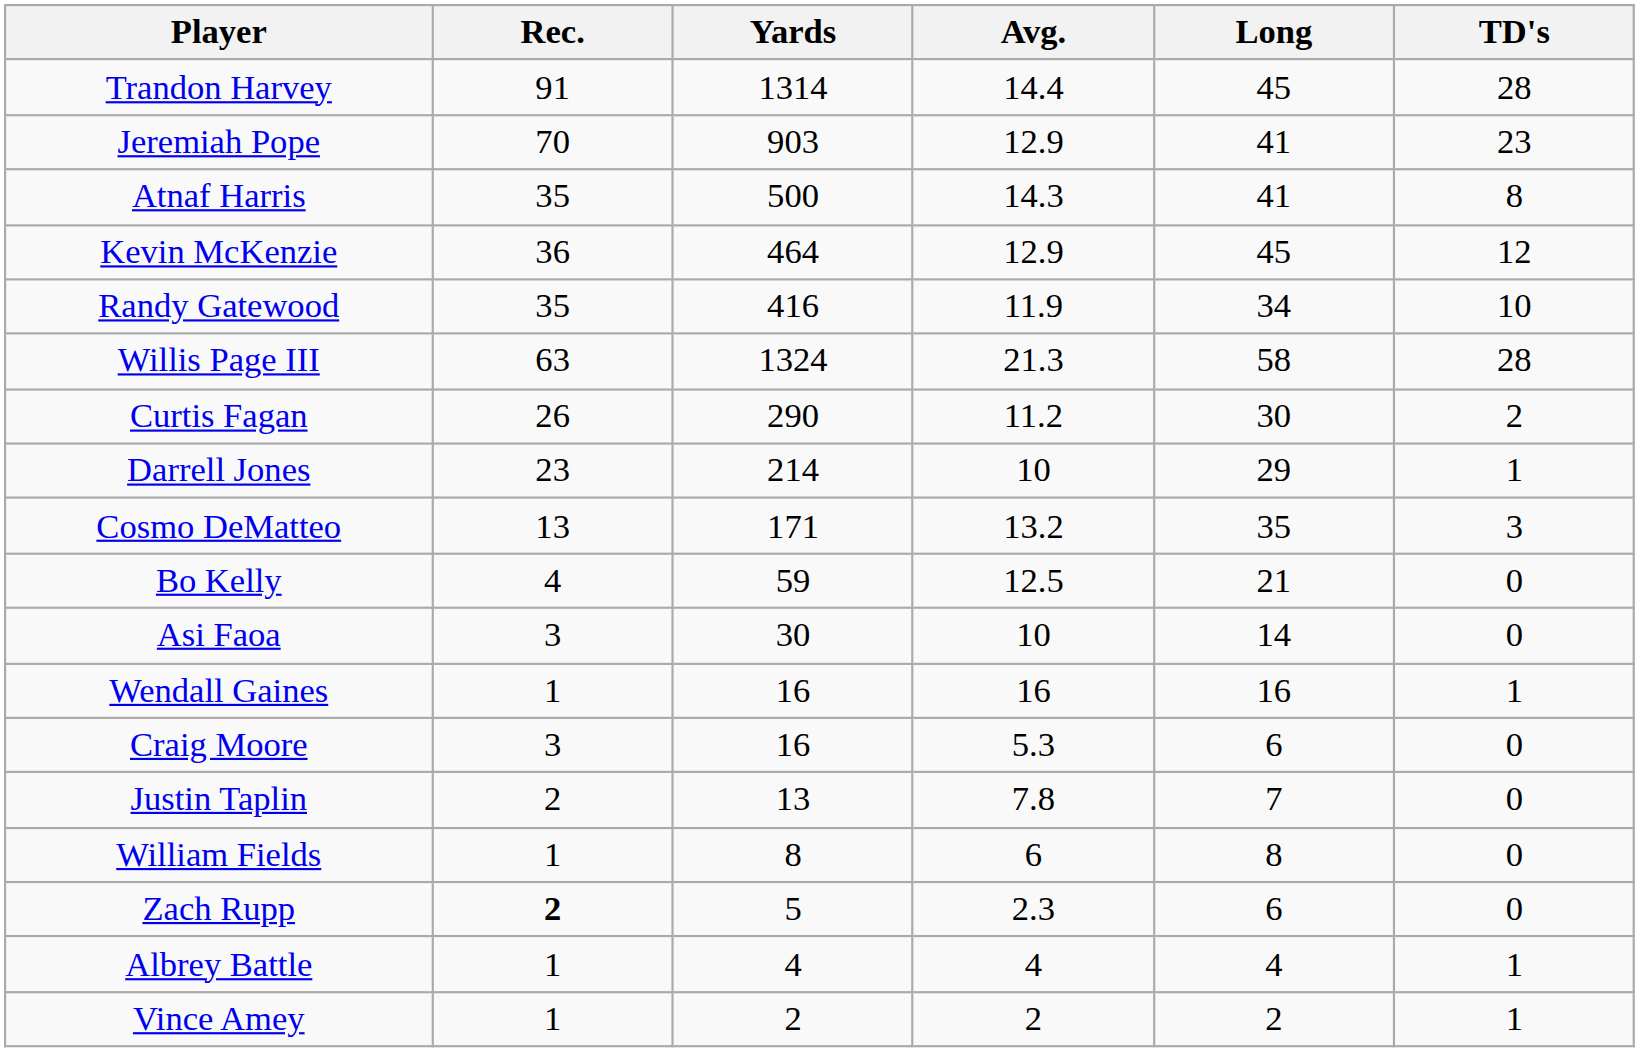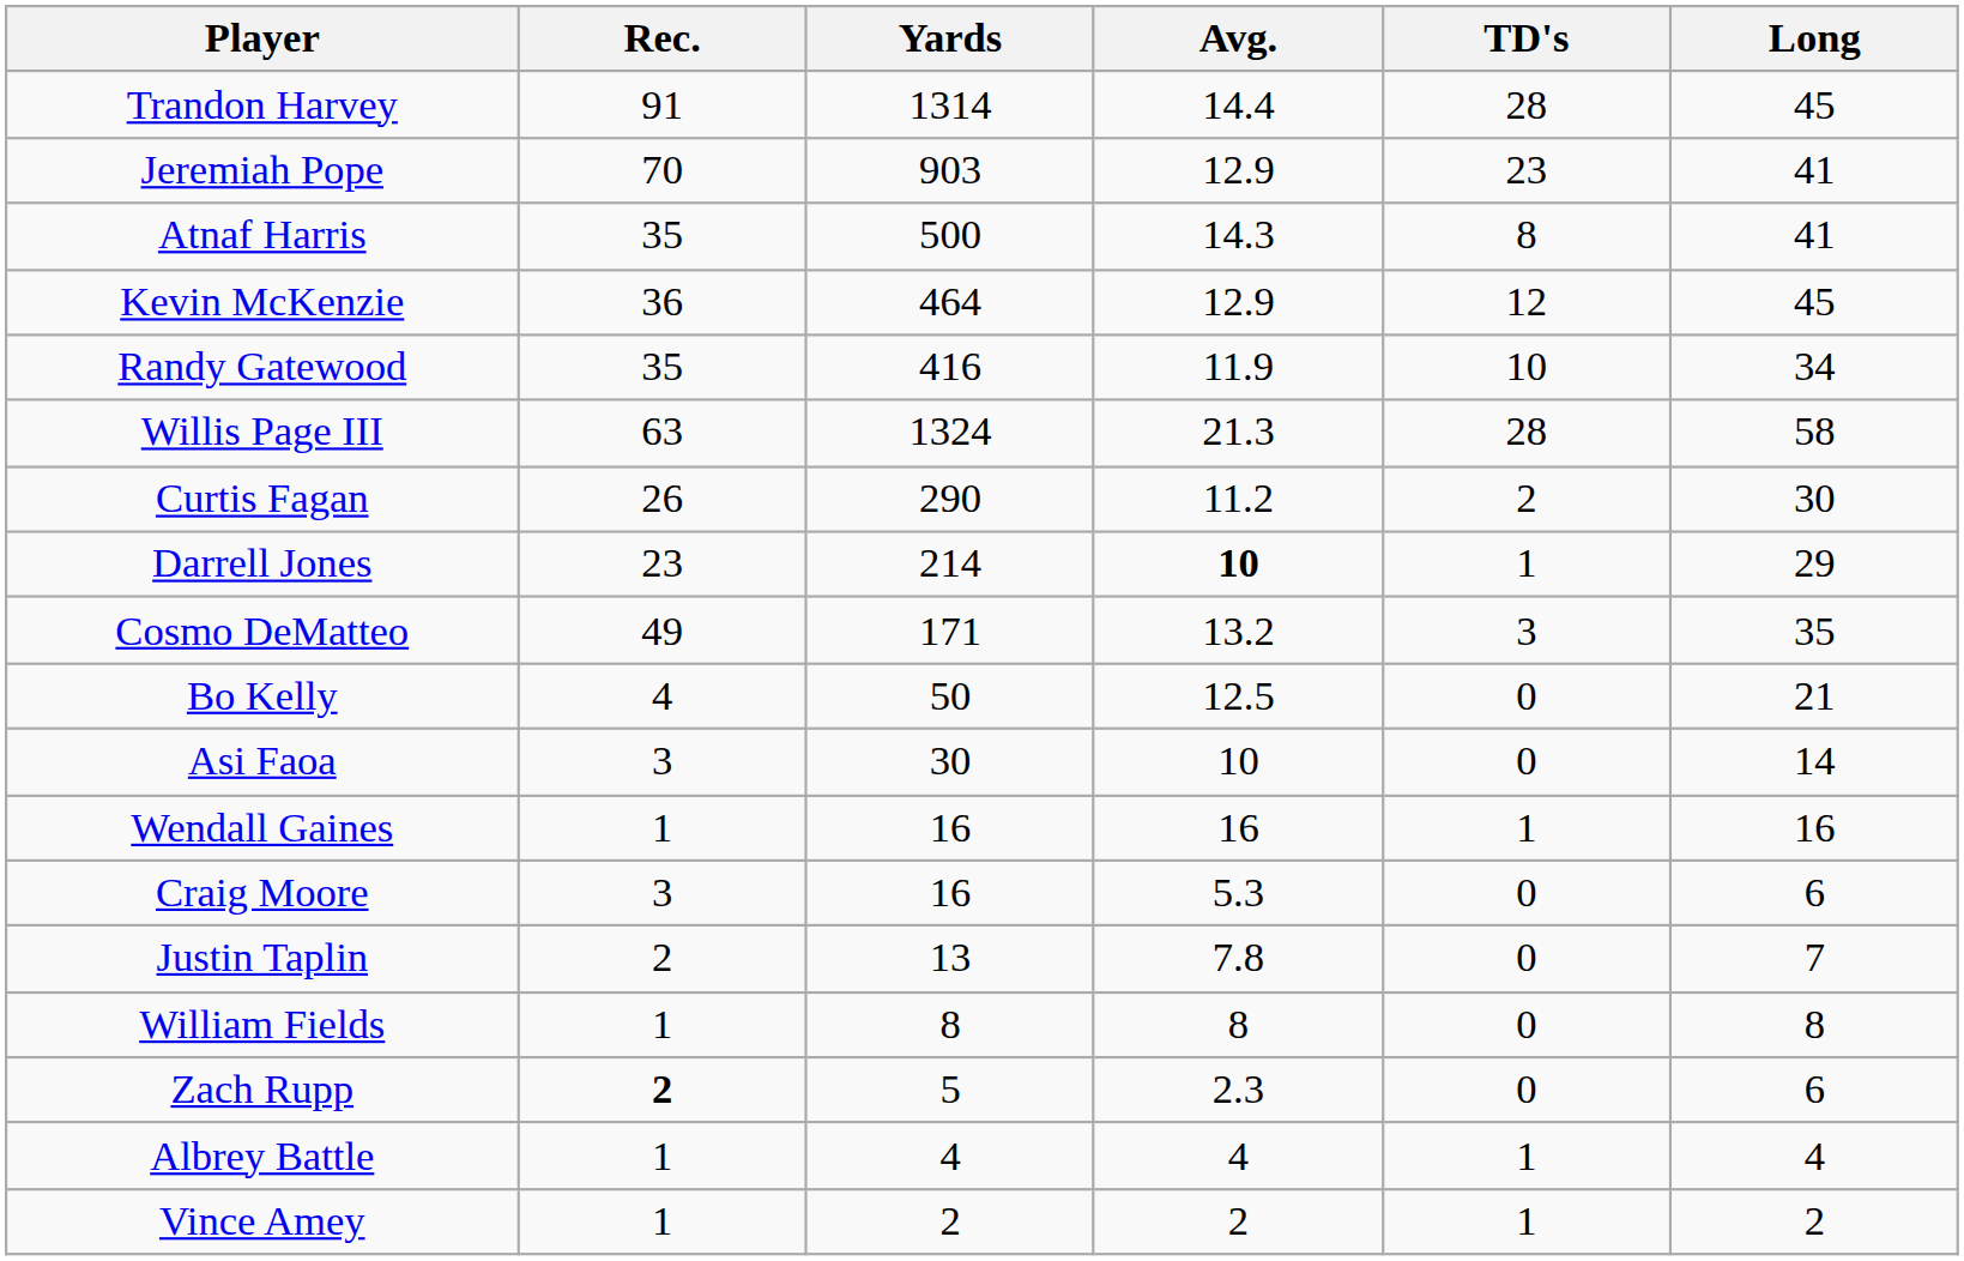columns swapped: TD's <-> Long
Darrell Jones | Avg.: normal -> bold
Cosmo DeMatteo | Rec.: 13 -> 49
Bo Kelly | Yards: 59 -> 50
William Fields | Avg.: 6 -> 8
